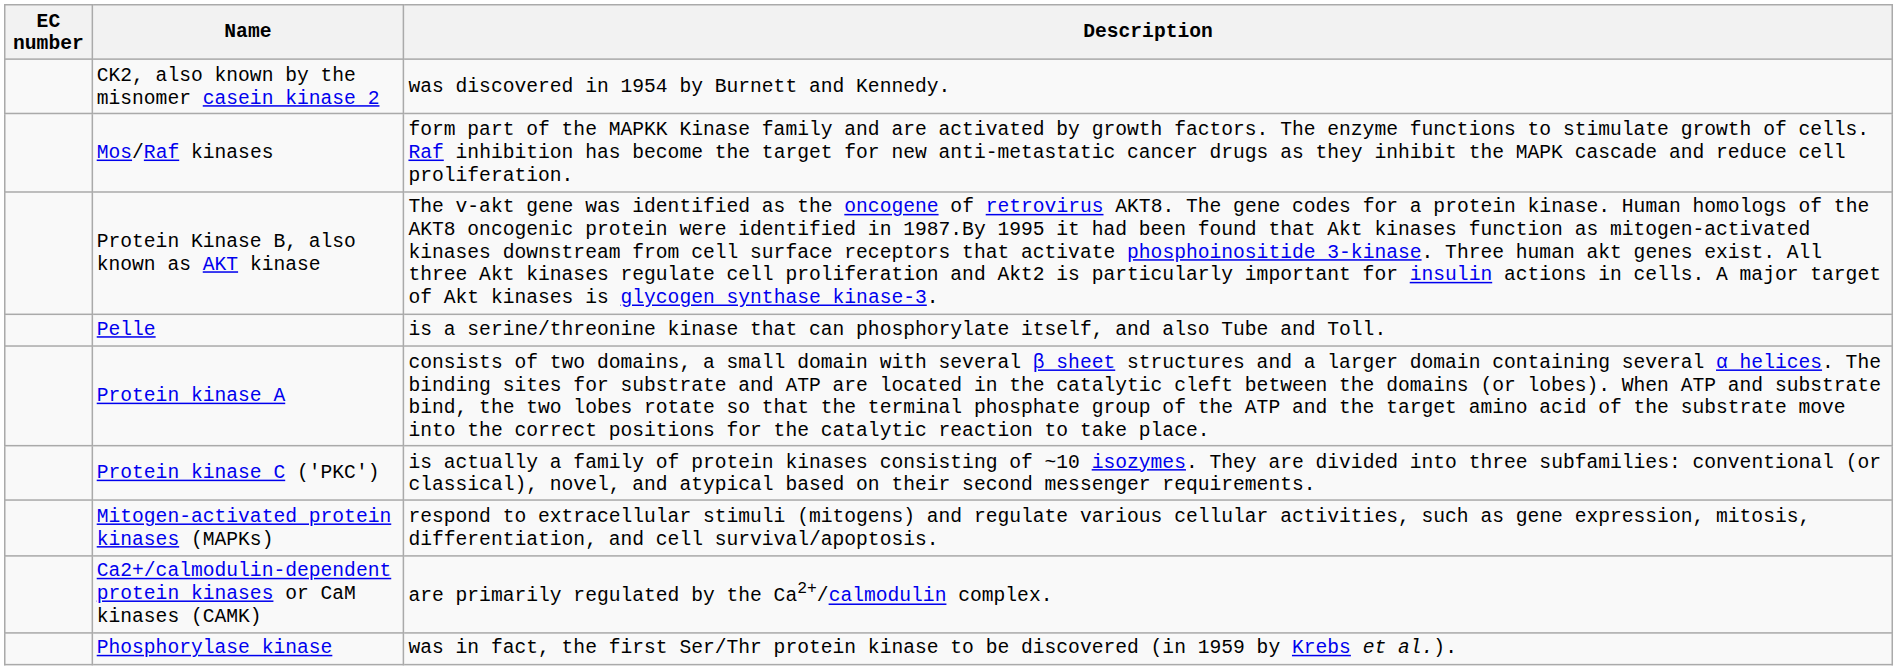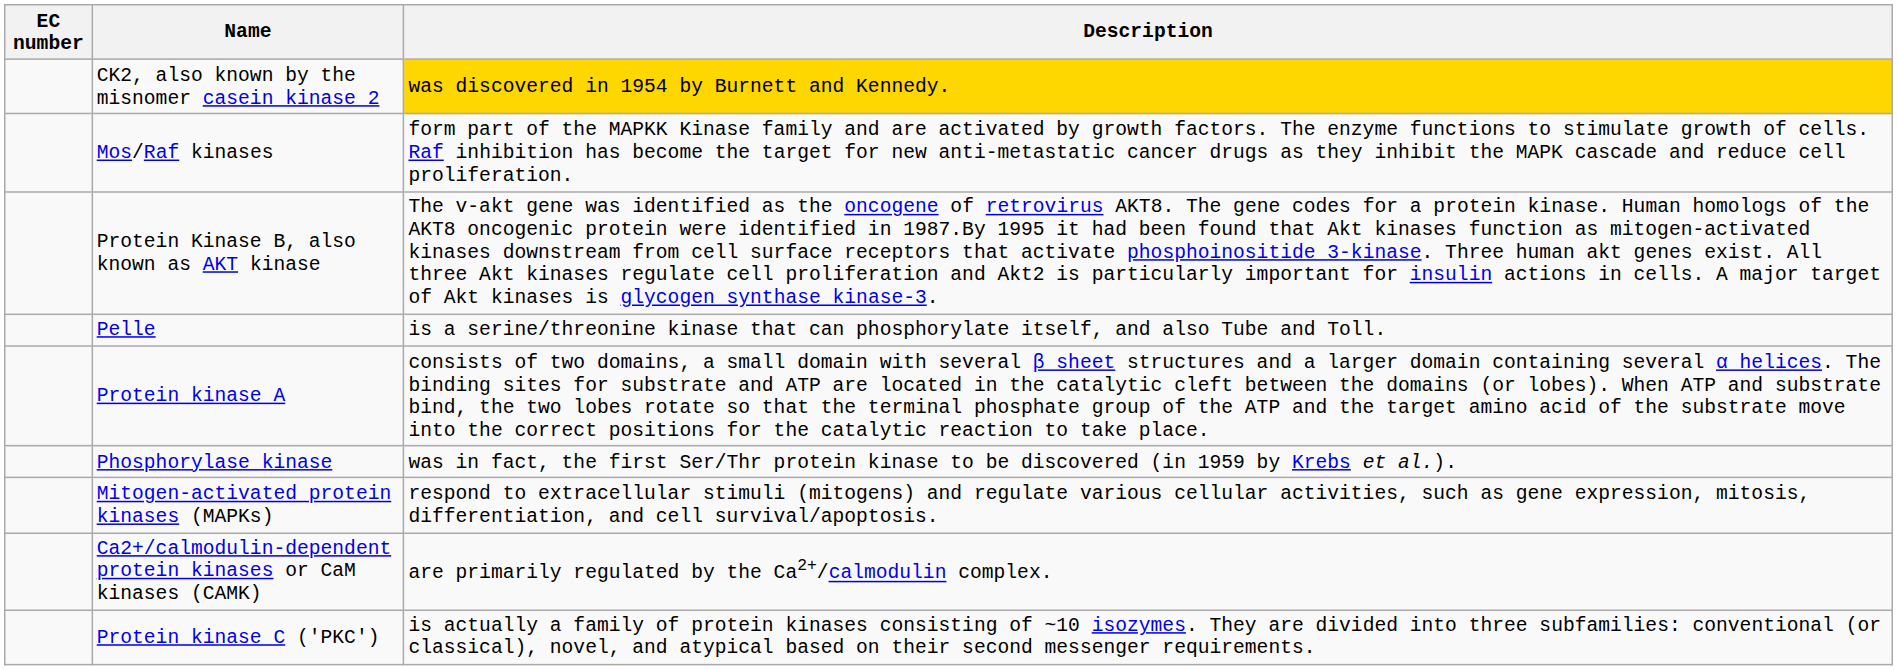CK2, also known by the misnomer casein kinase 2 | Description: no background -> gold background
rows swapped: Protein kinase C ('PKC') <-> Phosphorylase kinase
